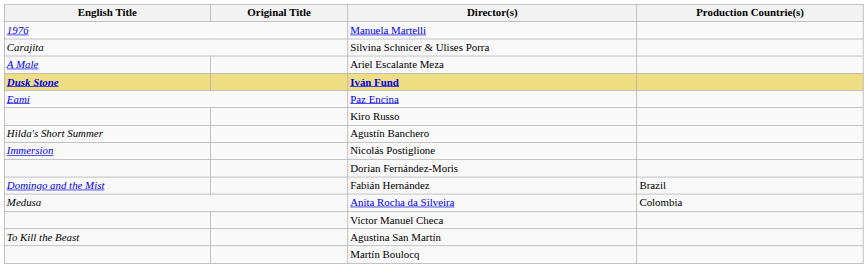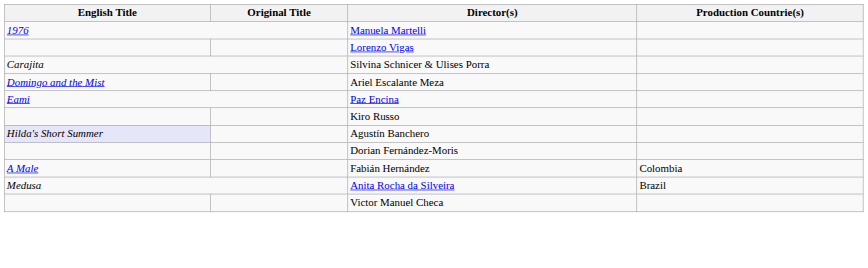+ row: Lorenzo Vigas
Ariel Escalante Meza | English Title: A Male -> Domingo and the Mist
- row: Dusk Stone | Iván Fund
Agustín Banchero | English Title: no background -> lavender background
- row: Immersion | Nicolás Postiglione
Fabián Hernández | English Title: Domingo and the Mist -> A Male
Fabián Hernández | Production Countrie(s): Brazil -> Colombia
Anita Rocha da Silveira | Production Countrie(s): Colombia -> Brazil
- row: To Kill the Beast | Agustina San Martín
- row: Martín Boulocq
